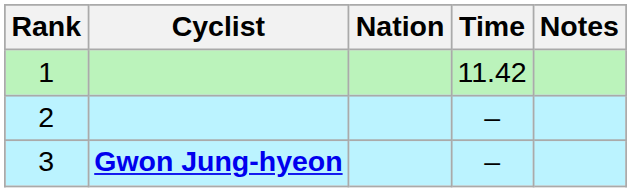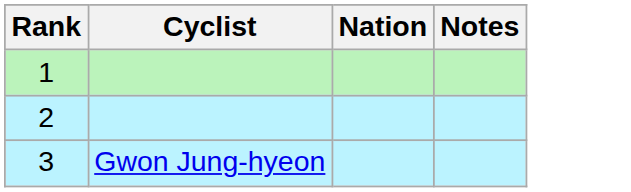- column: Time | 11.42 | – | –
3 | Cyclist: bold -> normal
